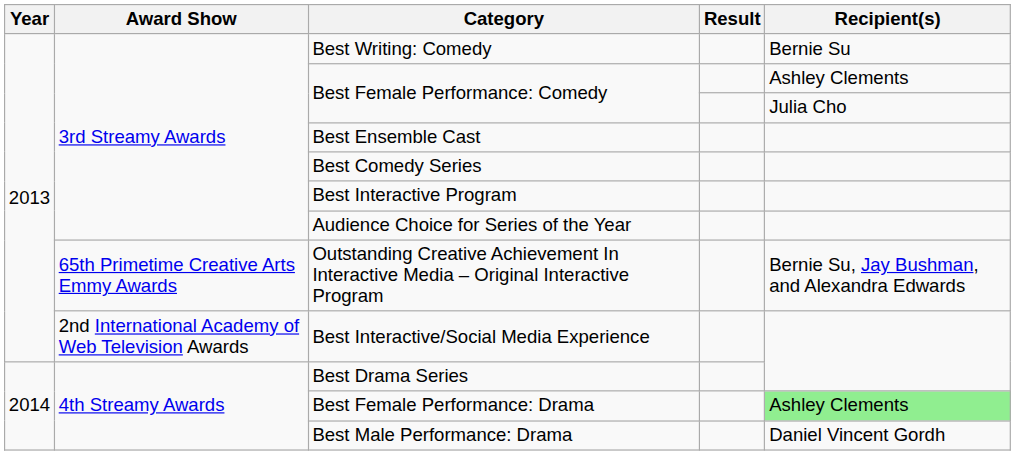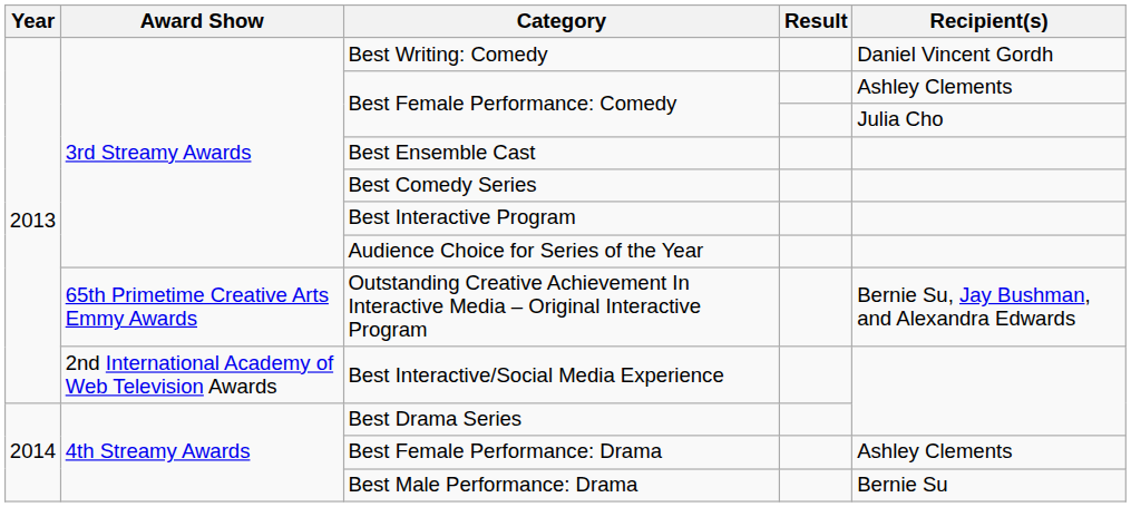Best Writing: Comedy | Recipient(s): Bernie Su -> Daniel Vincent Gordh
Best Female Performance: Drama | Recipient(s): lightgreen background -> no background
Best Male Performance: Drama | Recipient(s): Daniel Vincent Gordh -> Bernie Su
